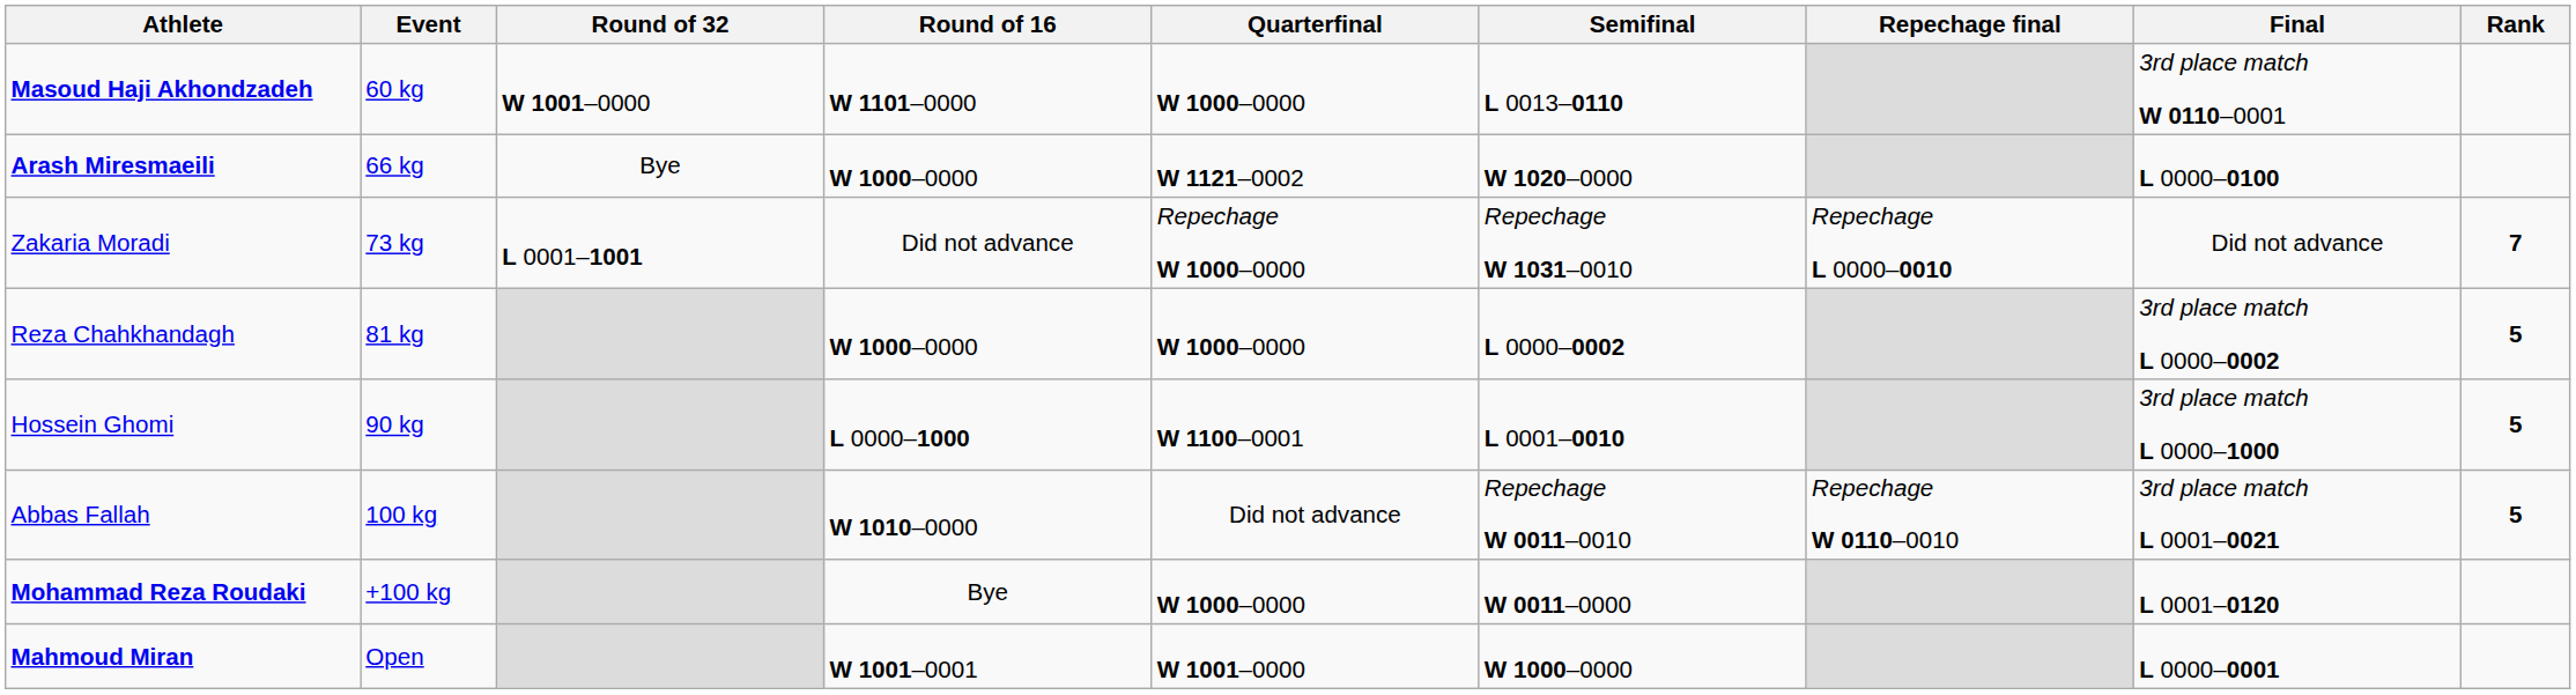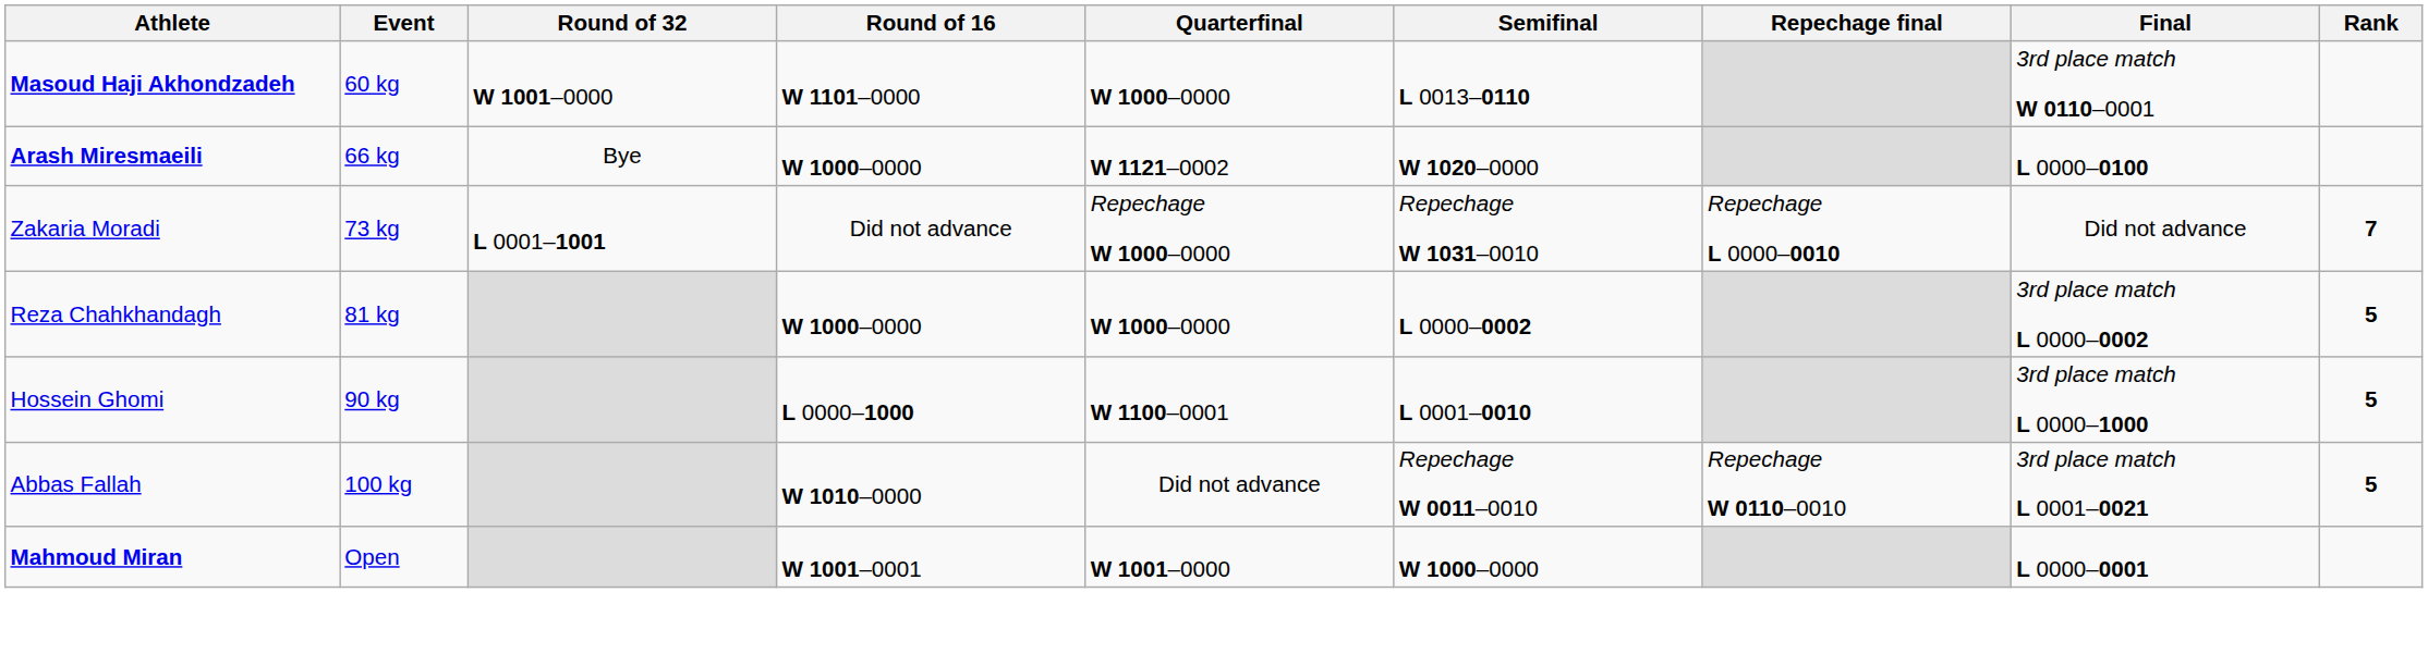- row: Mohammad Reza Roudaki | +100 kg | Bye | W 1000–0000 | W 0011–0000 | L 0001–0120
